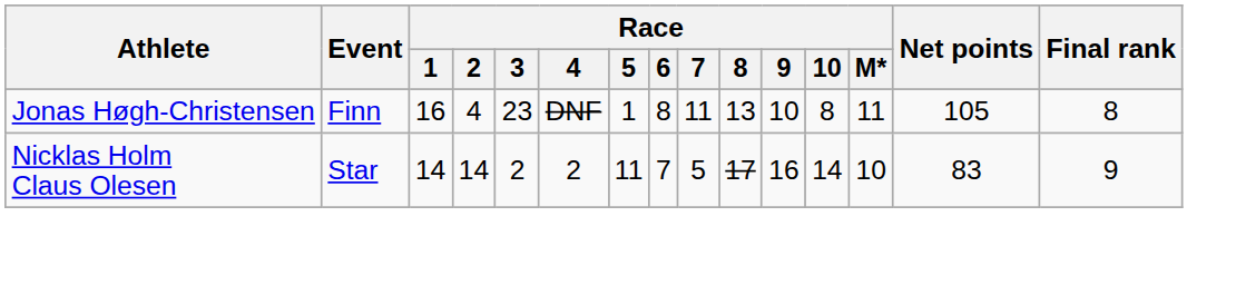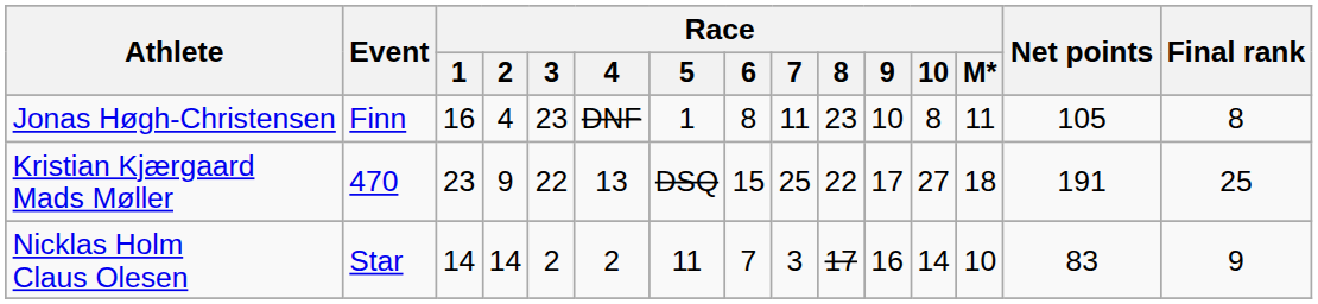Jonas Høgh-Christensen | Race / 8: 13 -> 23
+ row: Kristian Kjærgaard Mads Møller | 470 | 23 | 9 | 22 | 13 | DSQ | 15 | 25 | 22 | 17 | 27 | 18 | 191 | 25
Nicklas Holm Claus Olesen | Race / 7: 5 -> 3
